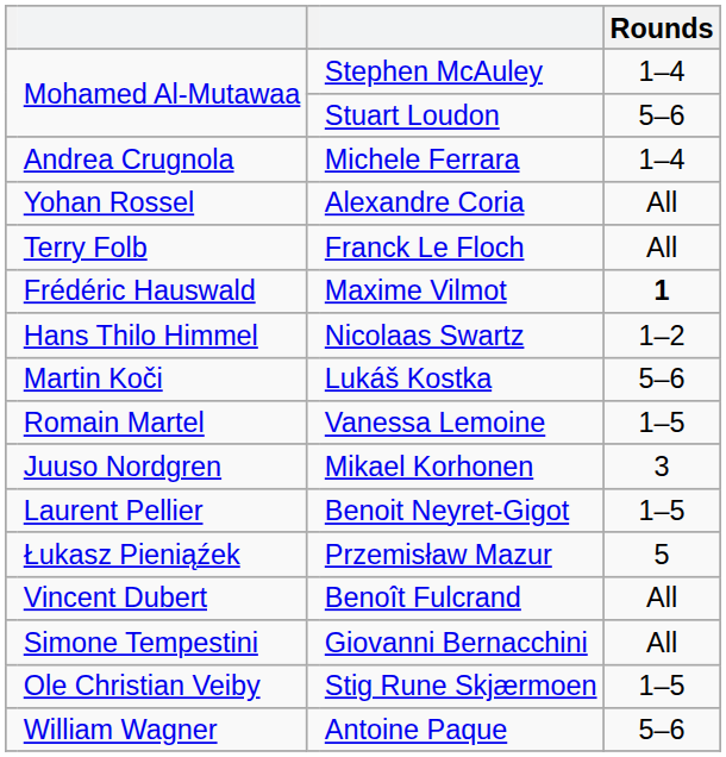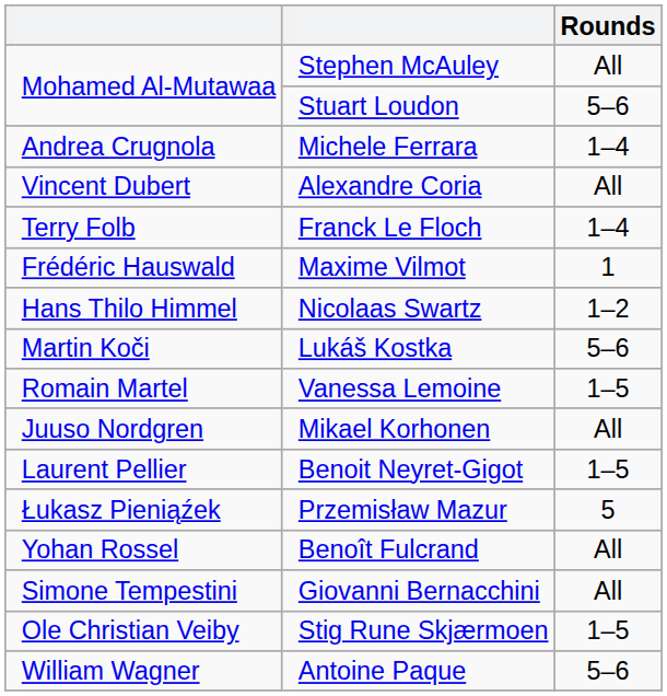Stephen McAuley | Rounds: 1–4 -> All
Alexandre Coria | column 2: Yohan Rossel -> Vincent Dubert
Franck Le Floch | Rounds: All -> 1–4
Maxime Vilmot | Rounds: bold -> normal
Mikael Korhonen | Rounds: 3 -> All
Benoît Fulcrand | column 2: Vincent Dubert -> Yohan Rossel
